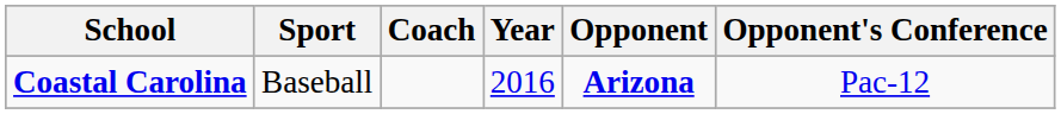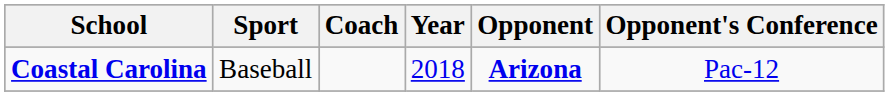Coastal Carolina | Year: 2016 -> 2018
